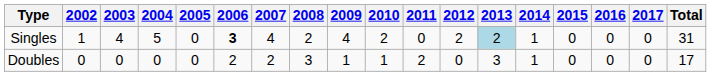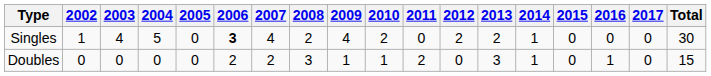Singles | 2013: lightblue background -> no background
Singles | Total: 31 -> 30
Doubles | 2016: 0 -> 1
Doubles | Total: 17 -> 15
